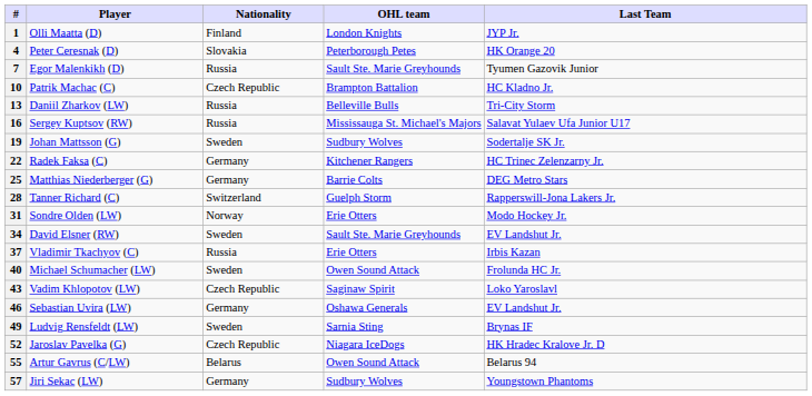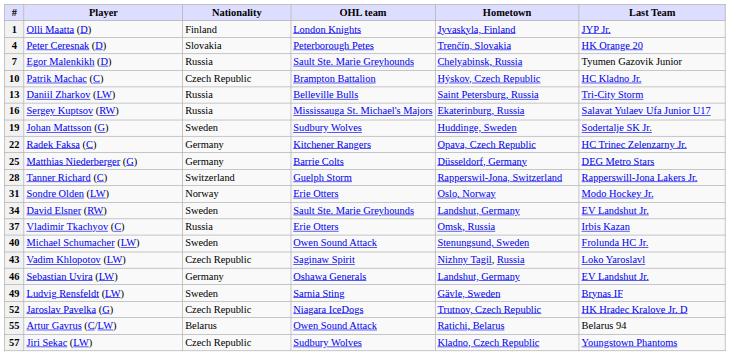+ column: Hometown | Jyvaskyla, Finland | Trenčín, Slovakia | Chelyabinsk, Russia | Hýskov, Czech Republic | Saint Petersburg, Russia | Ekaterinburg, Russia | Huddinge, Sweden | Opava, Czech Republic | Düsseldorf, Germany | Rapperswil-Jona, Switzerland | Oslo, Norway | Landshut, Germany | Omsk, Russia | Stenungsund, Sweden | Nizhny Tagil, Russia | Landshut, Germany | Gävle, Sweden | Trutnov, Czech Republic | Ratichi, Belarus | Kladno, Czech Republic
57 | Nationality: Germany -> Czech Republic
